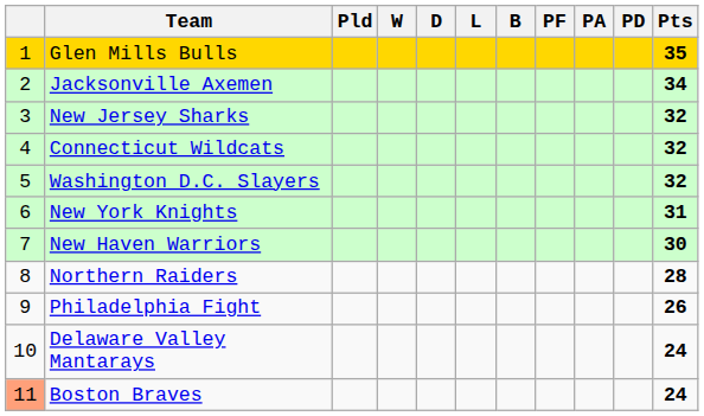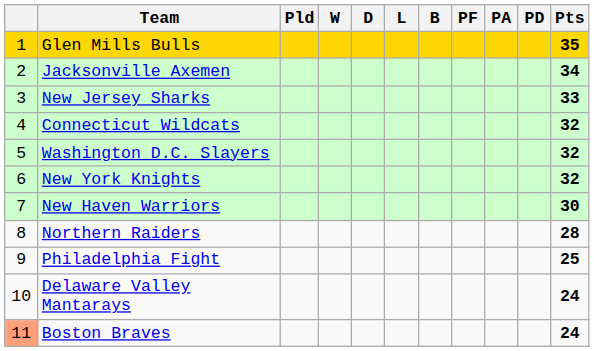New Jersey Sharks | Pts: 32 -> 33
New York Knights | Pts: 31 -> 32
Philadelphia Fight | Pts: 26 -> 25
